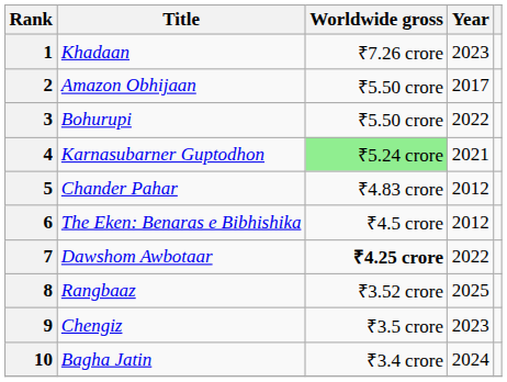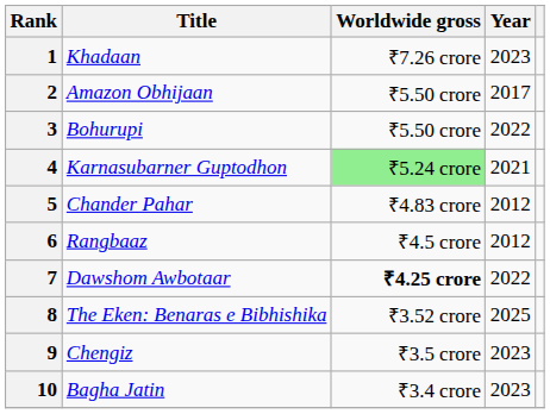6 | Title: The Eken: Benaras e Bibhishika -> Rangbaaz
8 | Title: Rangbaaz -> The Eken: Benaras e Bibhishika
10 | Year: 2024 -> 2023
